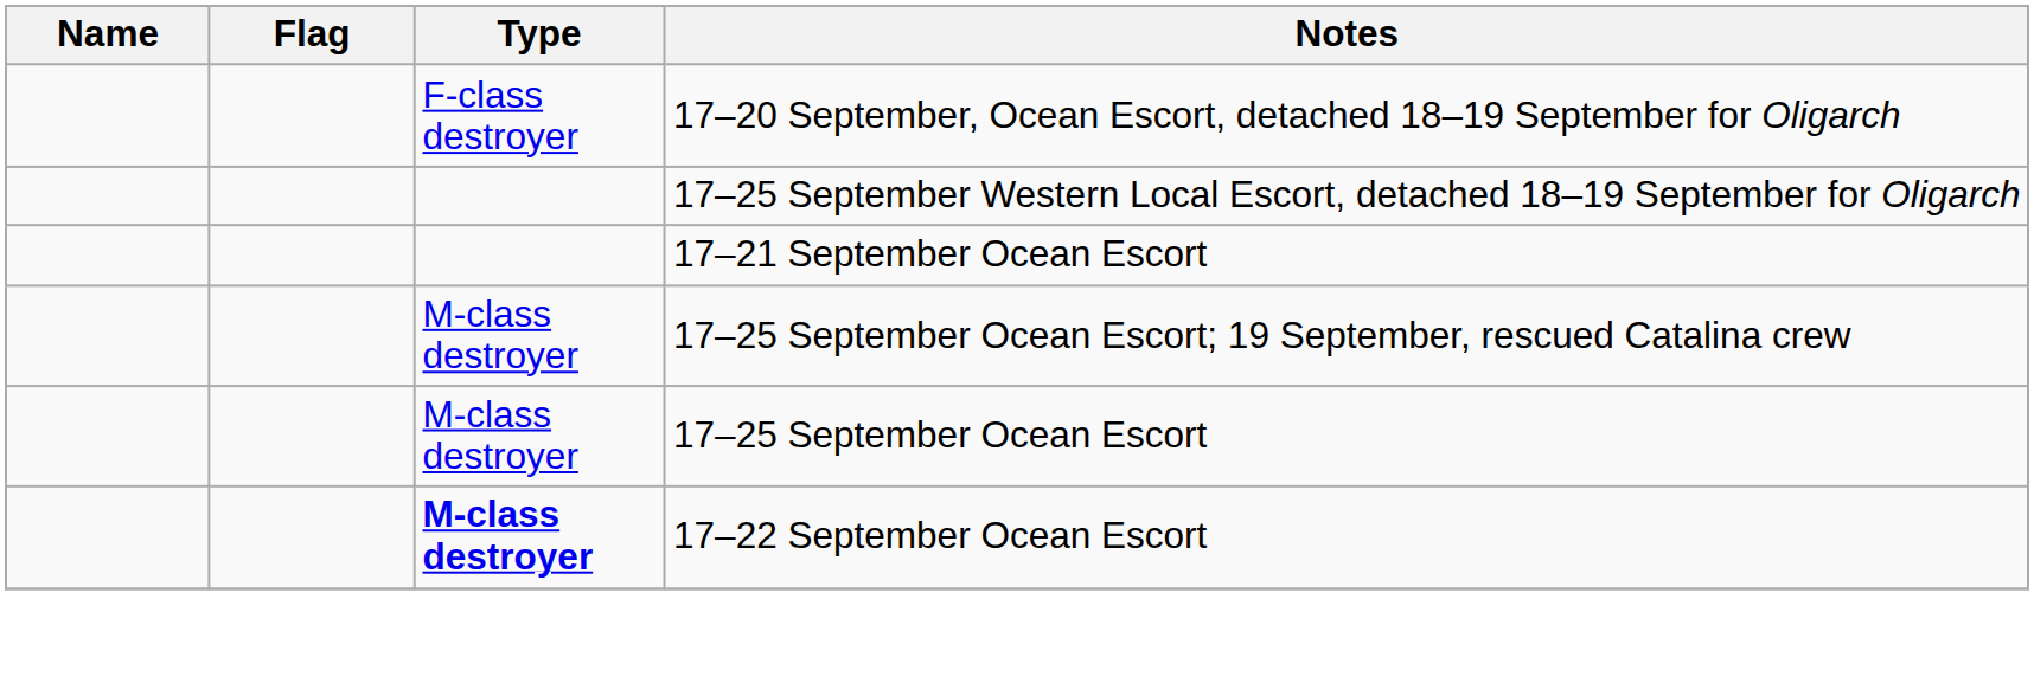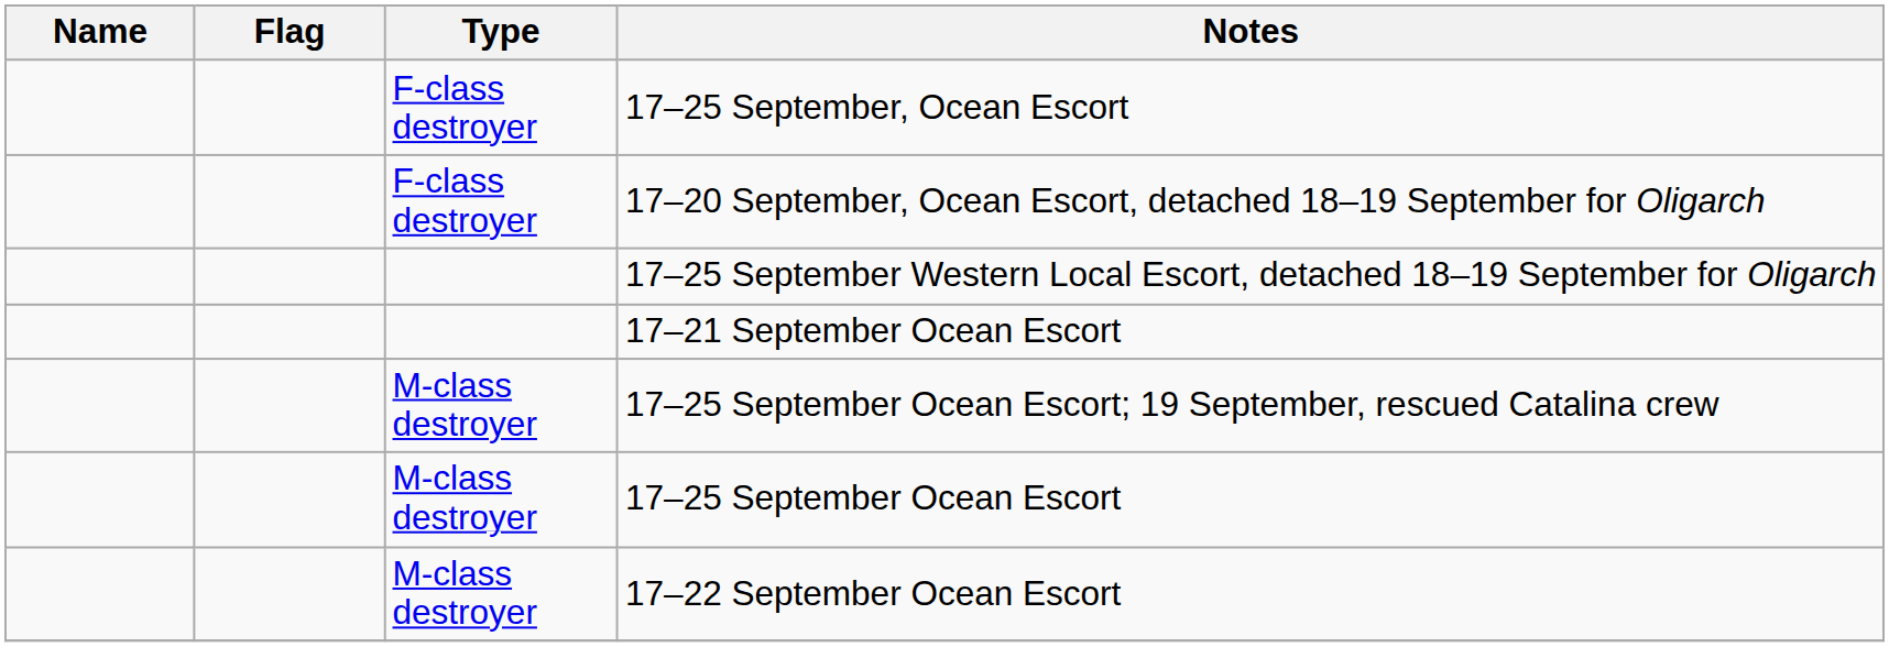+ row: F-class destroyer | 17–25 September, Ocean Escort
17–22 September Ocean Escort | Type: bold -> normal
